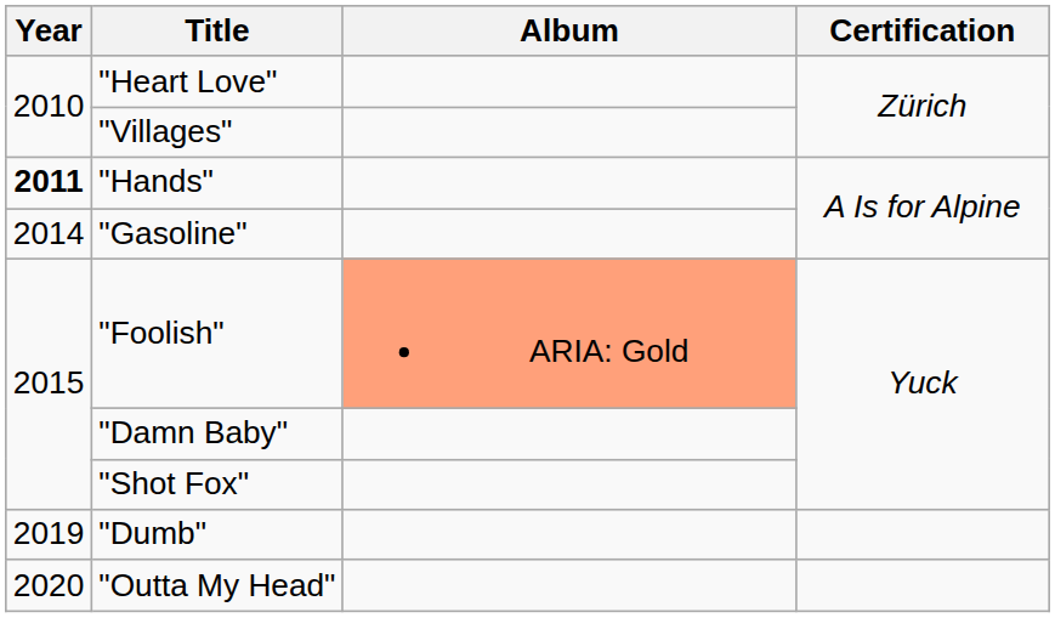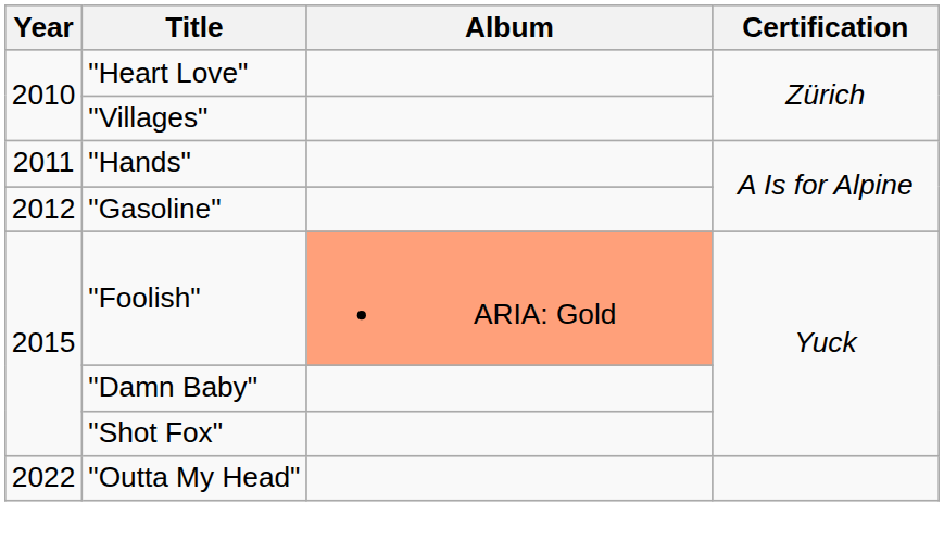"Hands" | Year: bold -> normal
"Gasoline" | Year: 2014 -> 2012
- row: 2019 | "Dumb"
"Outta My Head" | Year: 2020 -> 2022
